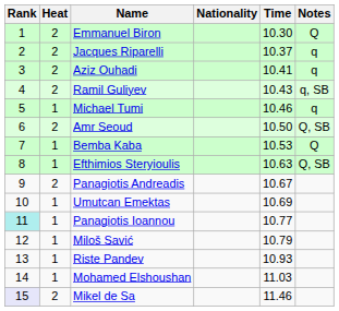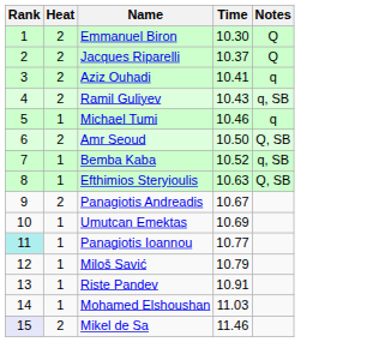- column: Nationality
Jacques Riparelli | Notes: q -> Q
Bemba Kaba | Time: 10.53 -> 10.52
Bemba Kaba | Notes: Q -> q, SB
Riste Pandev | Time: 10.93 -> 10.91
